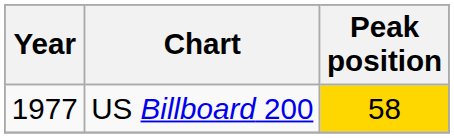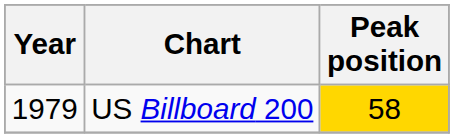US Billboard 200 | Year: 1977 -> 1979
